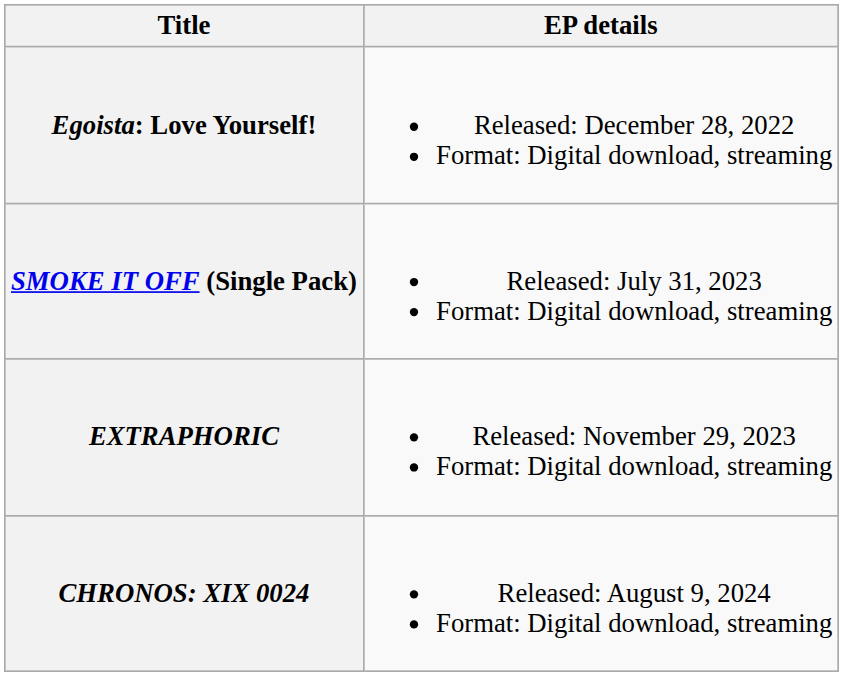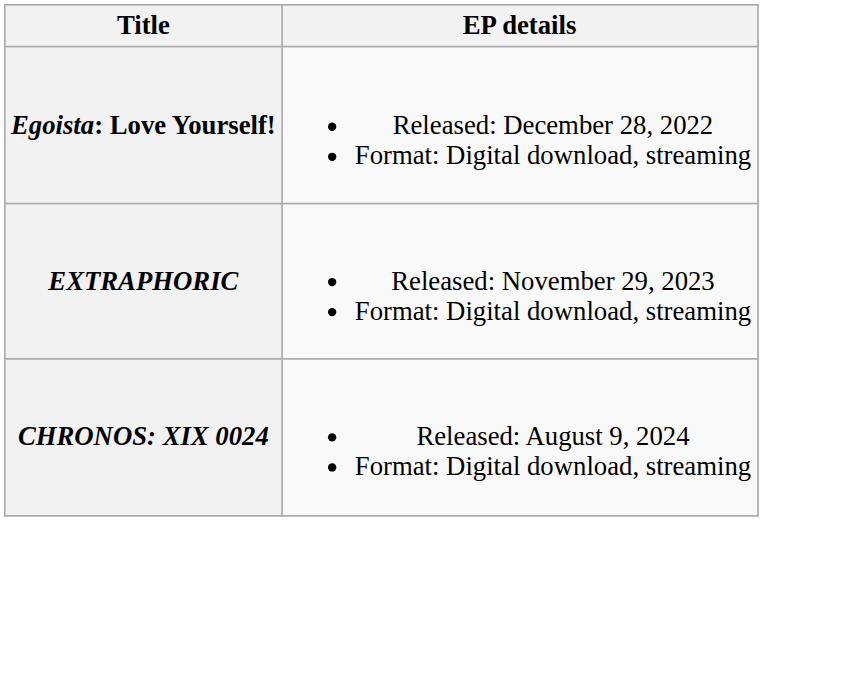- row: SMOKE IT OFF (Single Pack) | Released: July 31, 2023 Format: Digital download, streaming
